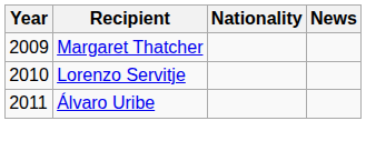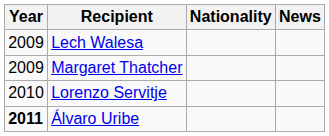+ row: 2009 | Lech Walesa
Álvaro Uribe | Year: normal -> bold
